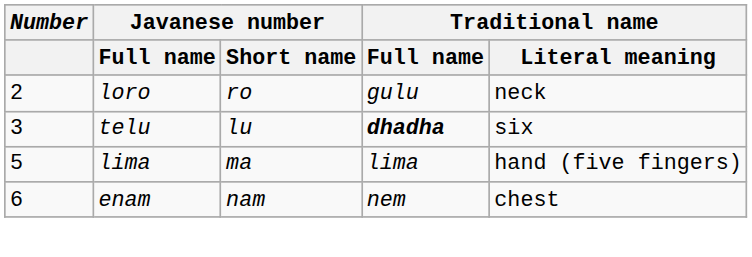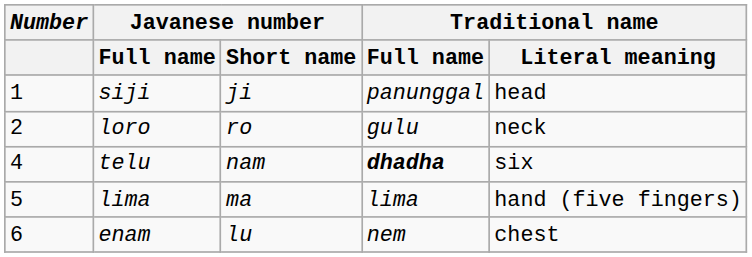+ row: 1 | siji | ji | panunggal | head
telu | Number: 3 -> 4
telu | Javanese number / Short name: lu -> nam
enam | Javanese number / Short name: nam -> lu
